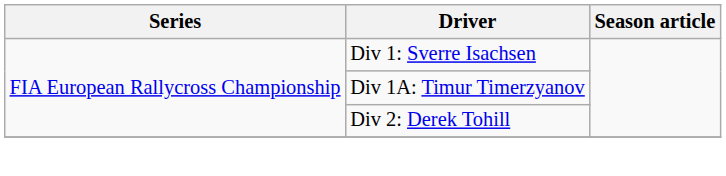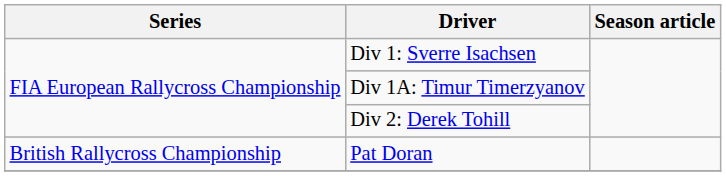+ row: British Rallycross Championship | Pat Doran
